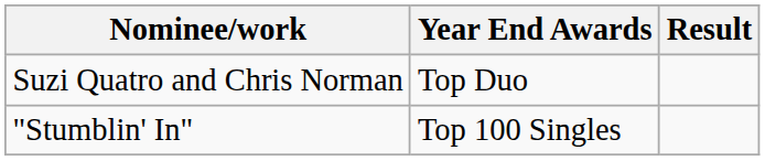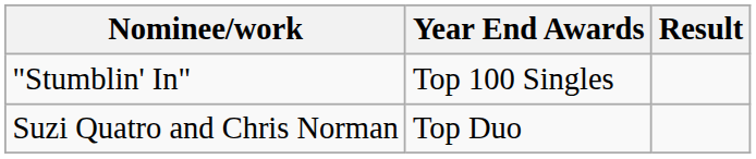rows swapped: "Stumblin' In" <-> Suzi Quatro and Chris Norman
